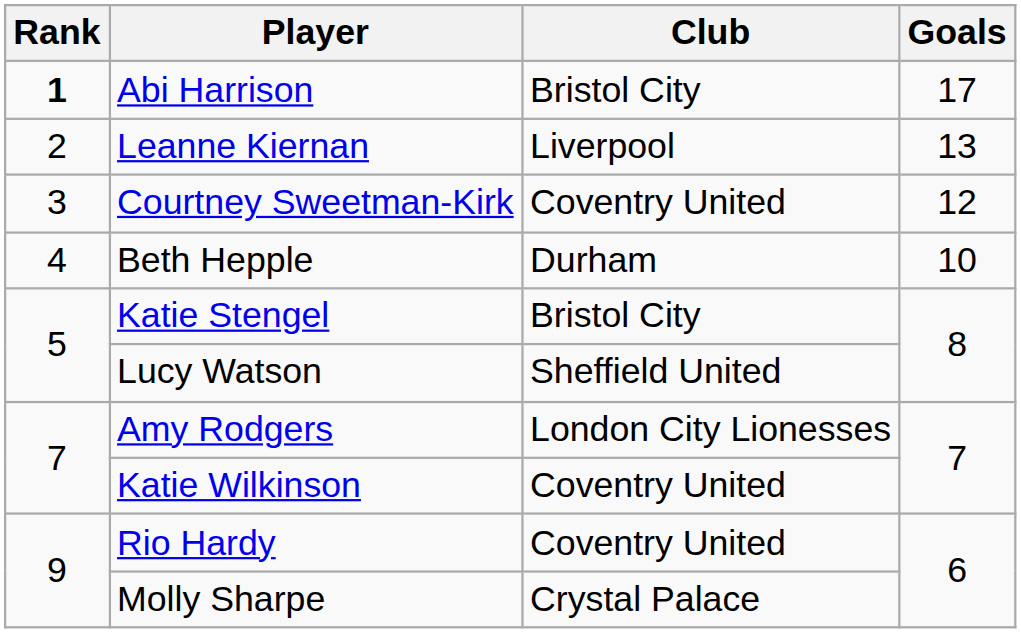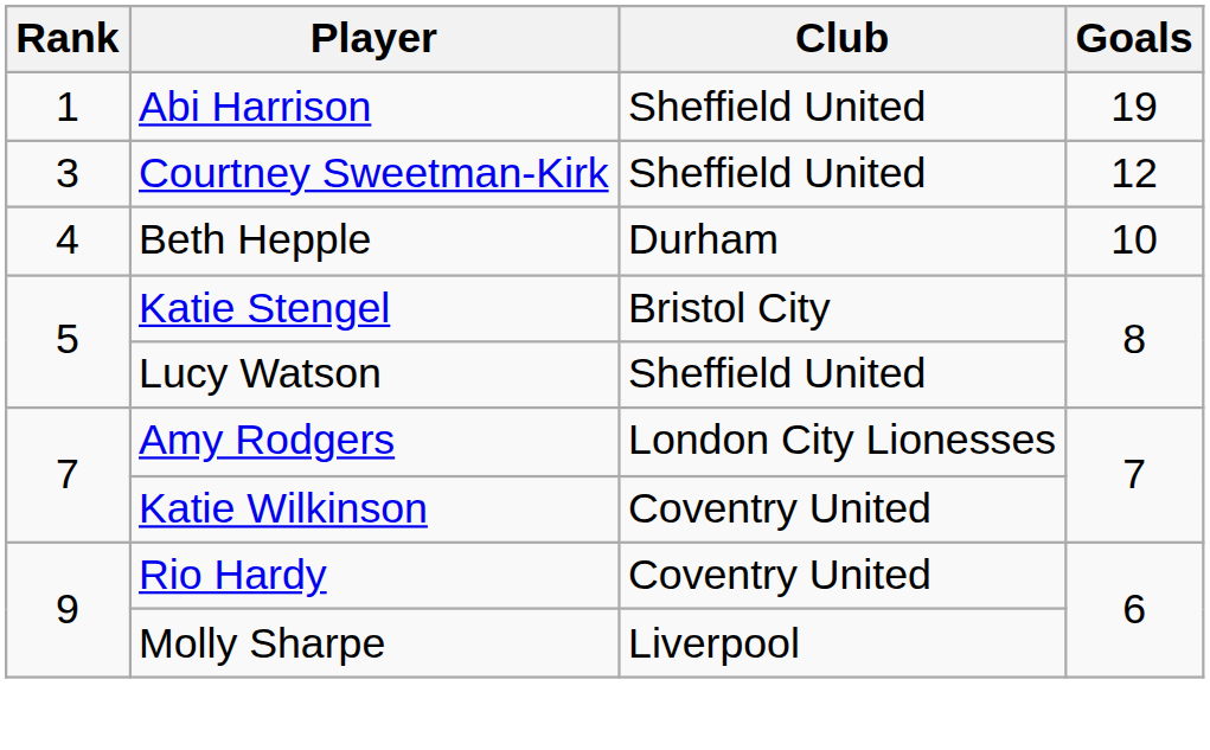Abi Harrison | Rank: bold -> normal
Abi Harrison | Club: Bristol City -> Sheffield United
Abi Harrison | Goals: 17 -> 19
- row: 2 | Leanne Kiernan | Liverpool | 13
Courtney Sweetman-Kirk | Club: Coventry United -> Sheffield United
Molly Sharpe | Club: Crystal Palace -> Liverpool
